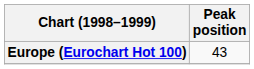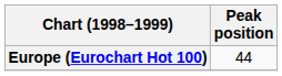Europe (Eurochart Hot 100) | Peak position: 43 -> 44
